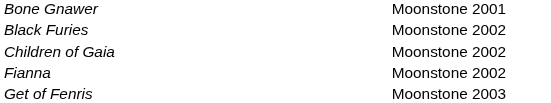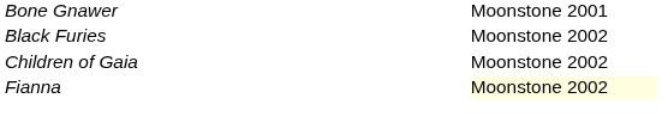Fianna | column 2: no background -> lightyellow background
- row: Get of Fenris | Moonstone 2003
